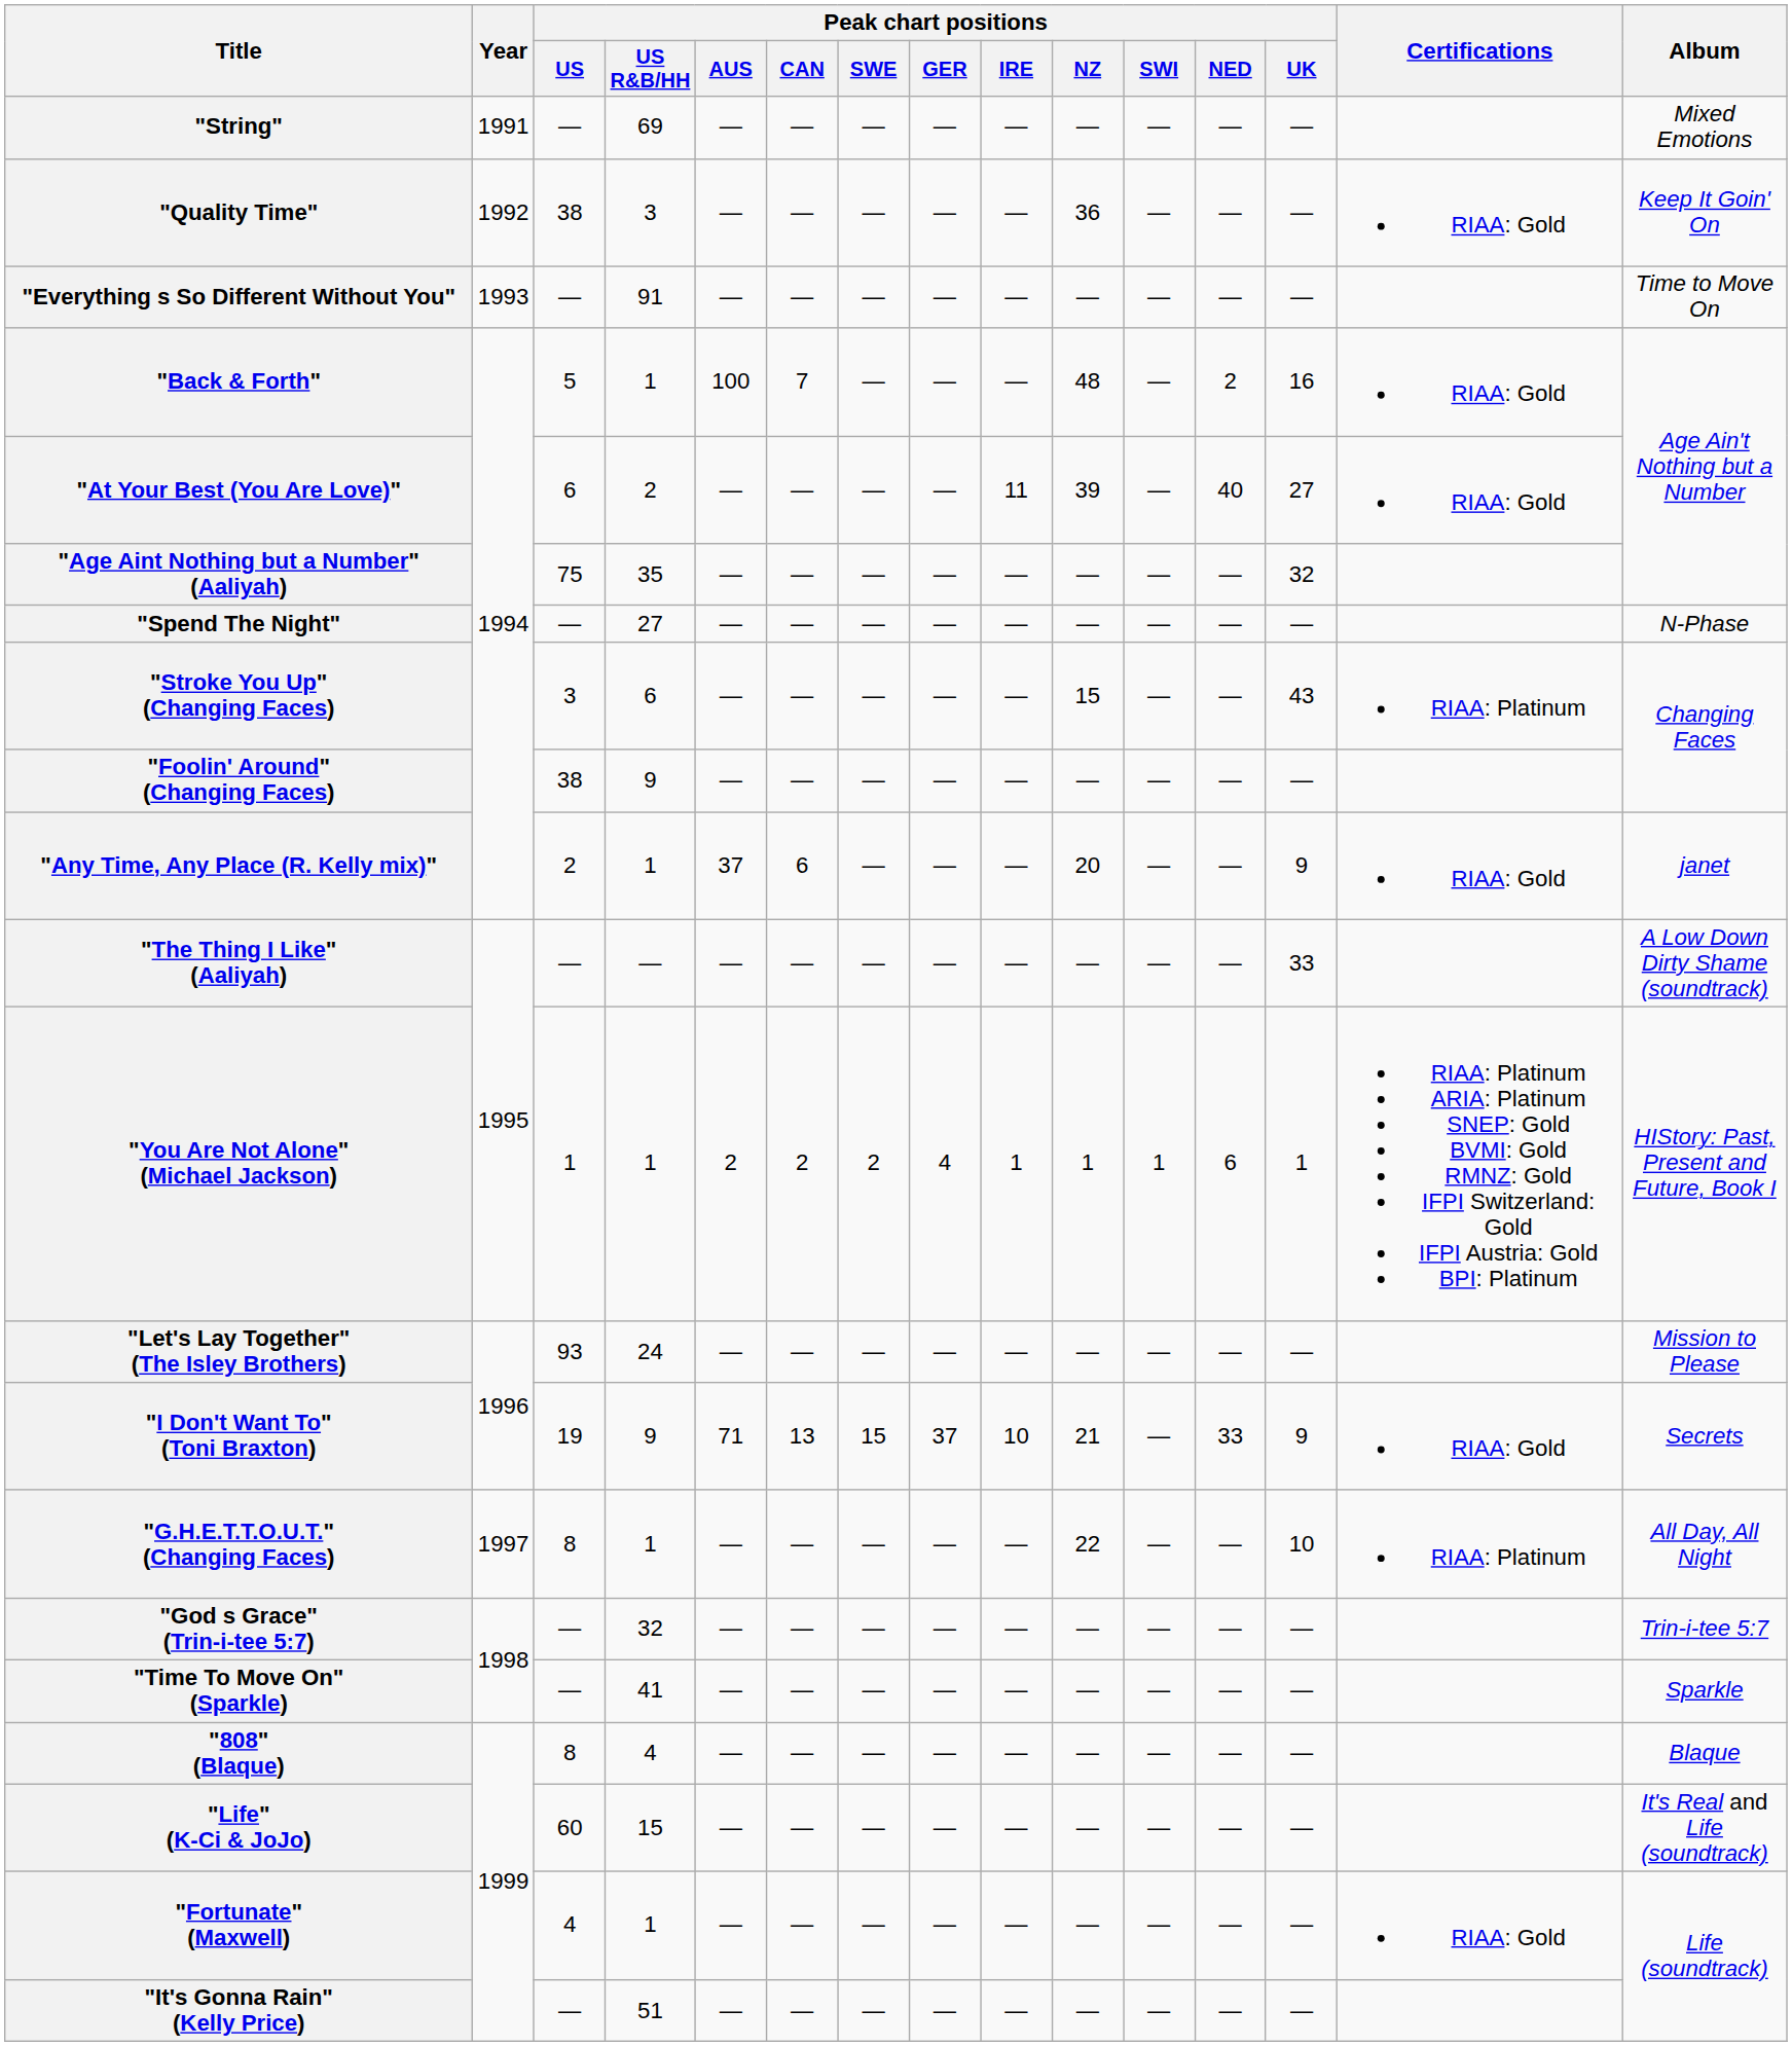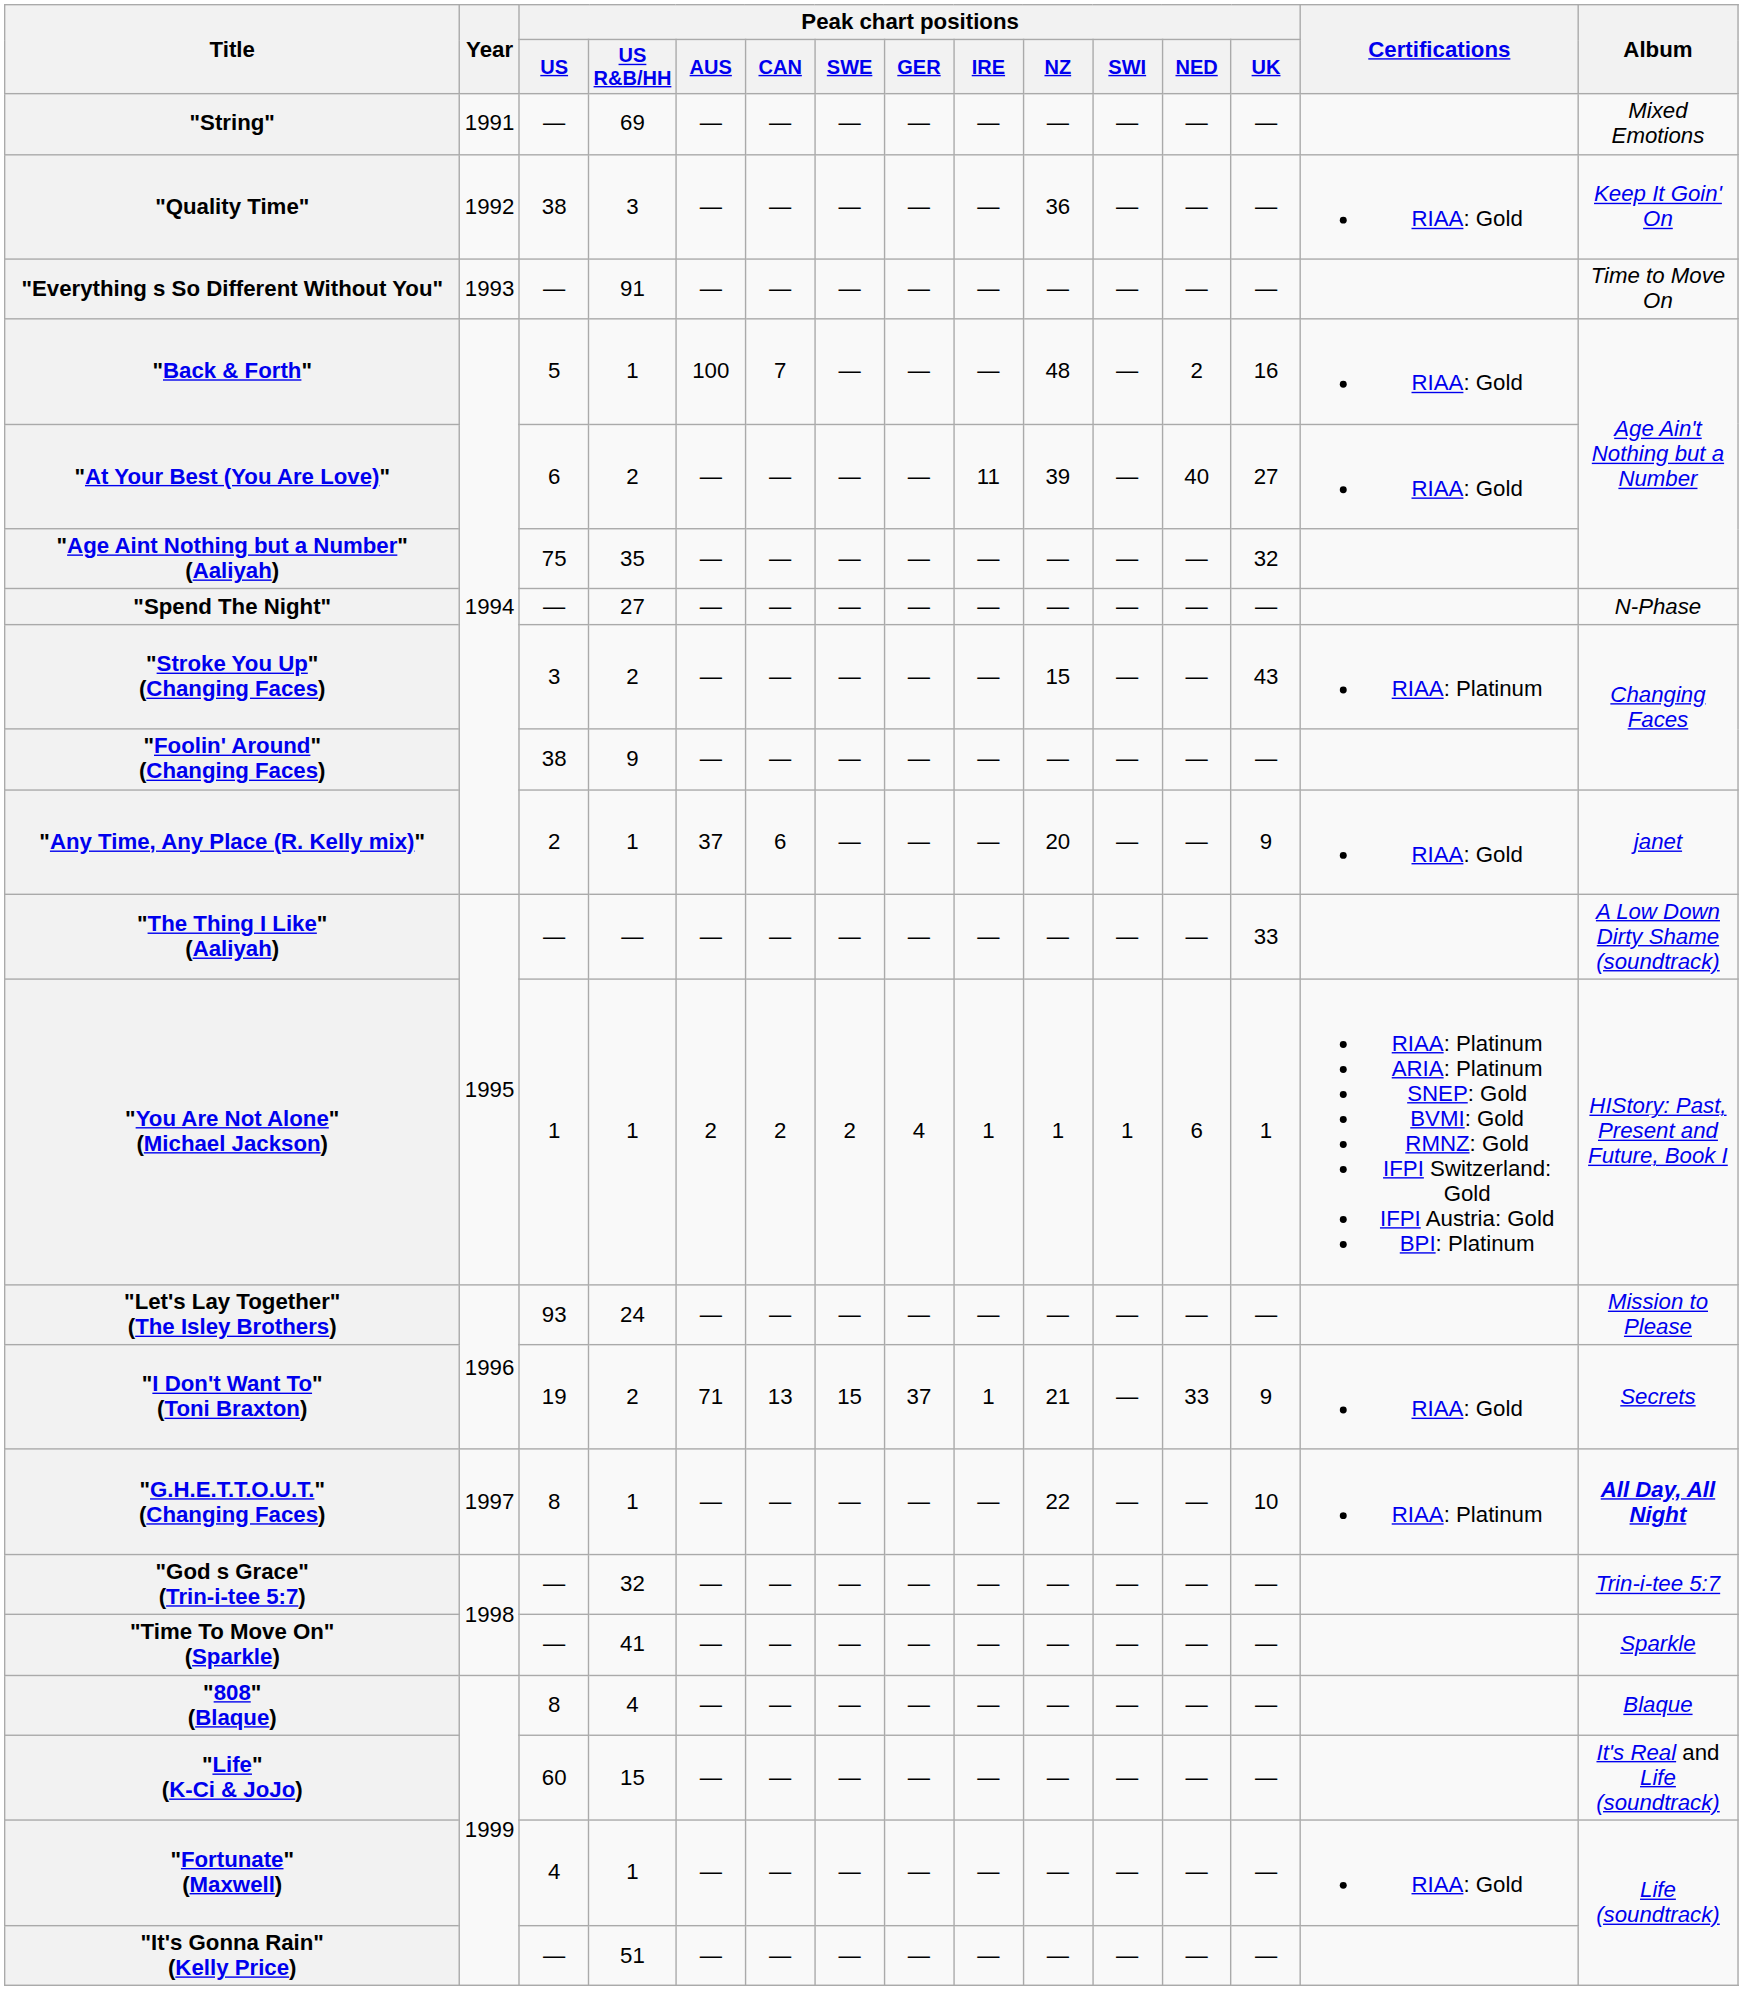"Stroke You Up" (Changing Faces) | Peak chart positions / US R&B/HH: 6 -> 2
"I Don't Want To" (Toni Braxton) | Peak chart positions / US R&B/HH: 9 -> 2
"I Don't Want To" (Toni Braxton) | Peak chart positions / IRE: 10 -> 1
"G.H.E.T.T.O.U.T." (Changing Faces) | Album: normal -> bold
